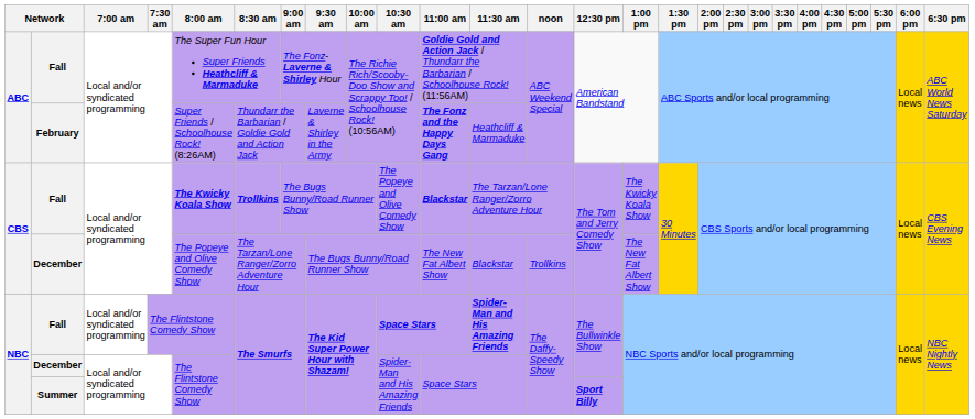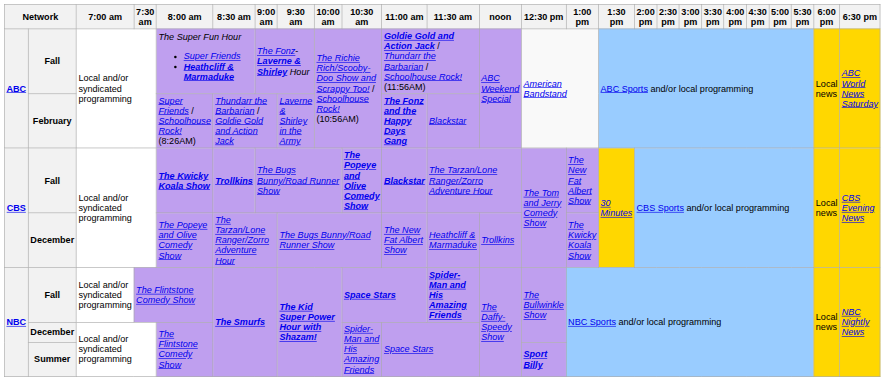February | 11:30 am: Heathcliff & Marmaduke -> Blackstar
CBS / Fall | 10:30 am: normal -> bold
CBS / Fall | 1:00 pm: The Kwicky Koala Show -> The New Fat Albert Show
CBS / December | 11:30 am: Blackstar -> Heathcliff & Marmaduke
CBS / December | 1:00 pm: The New Fat Albert Show -> The Kwicky Koala Show
